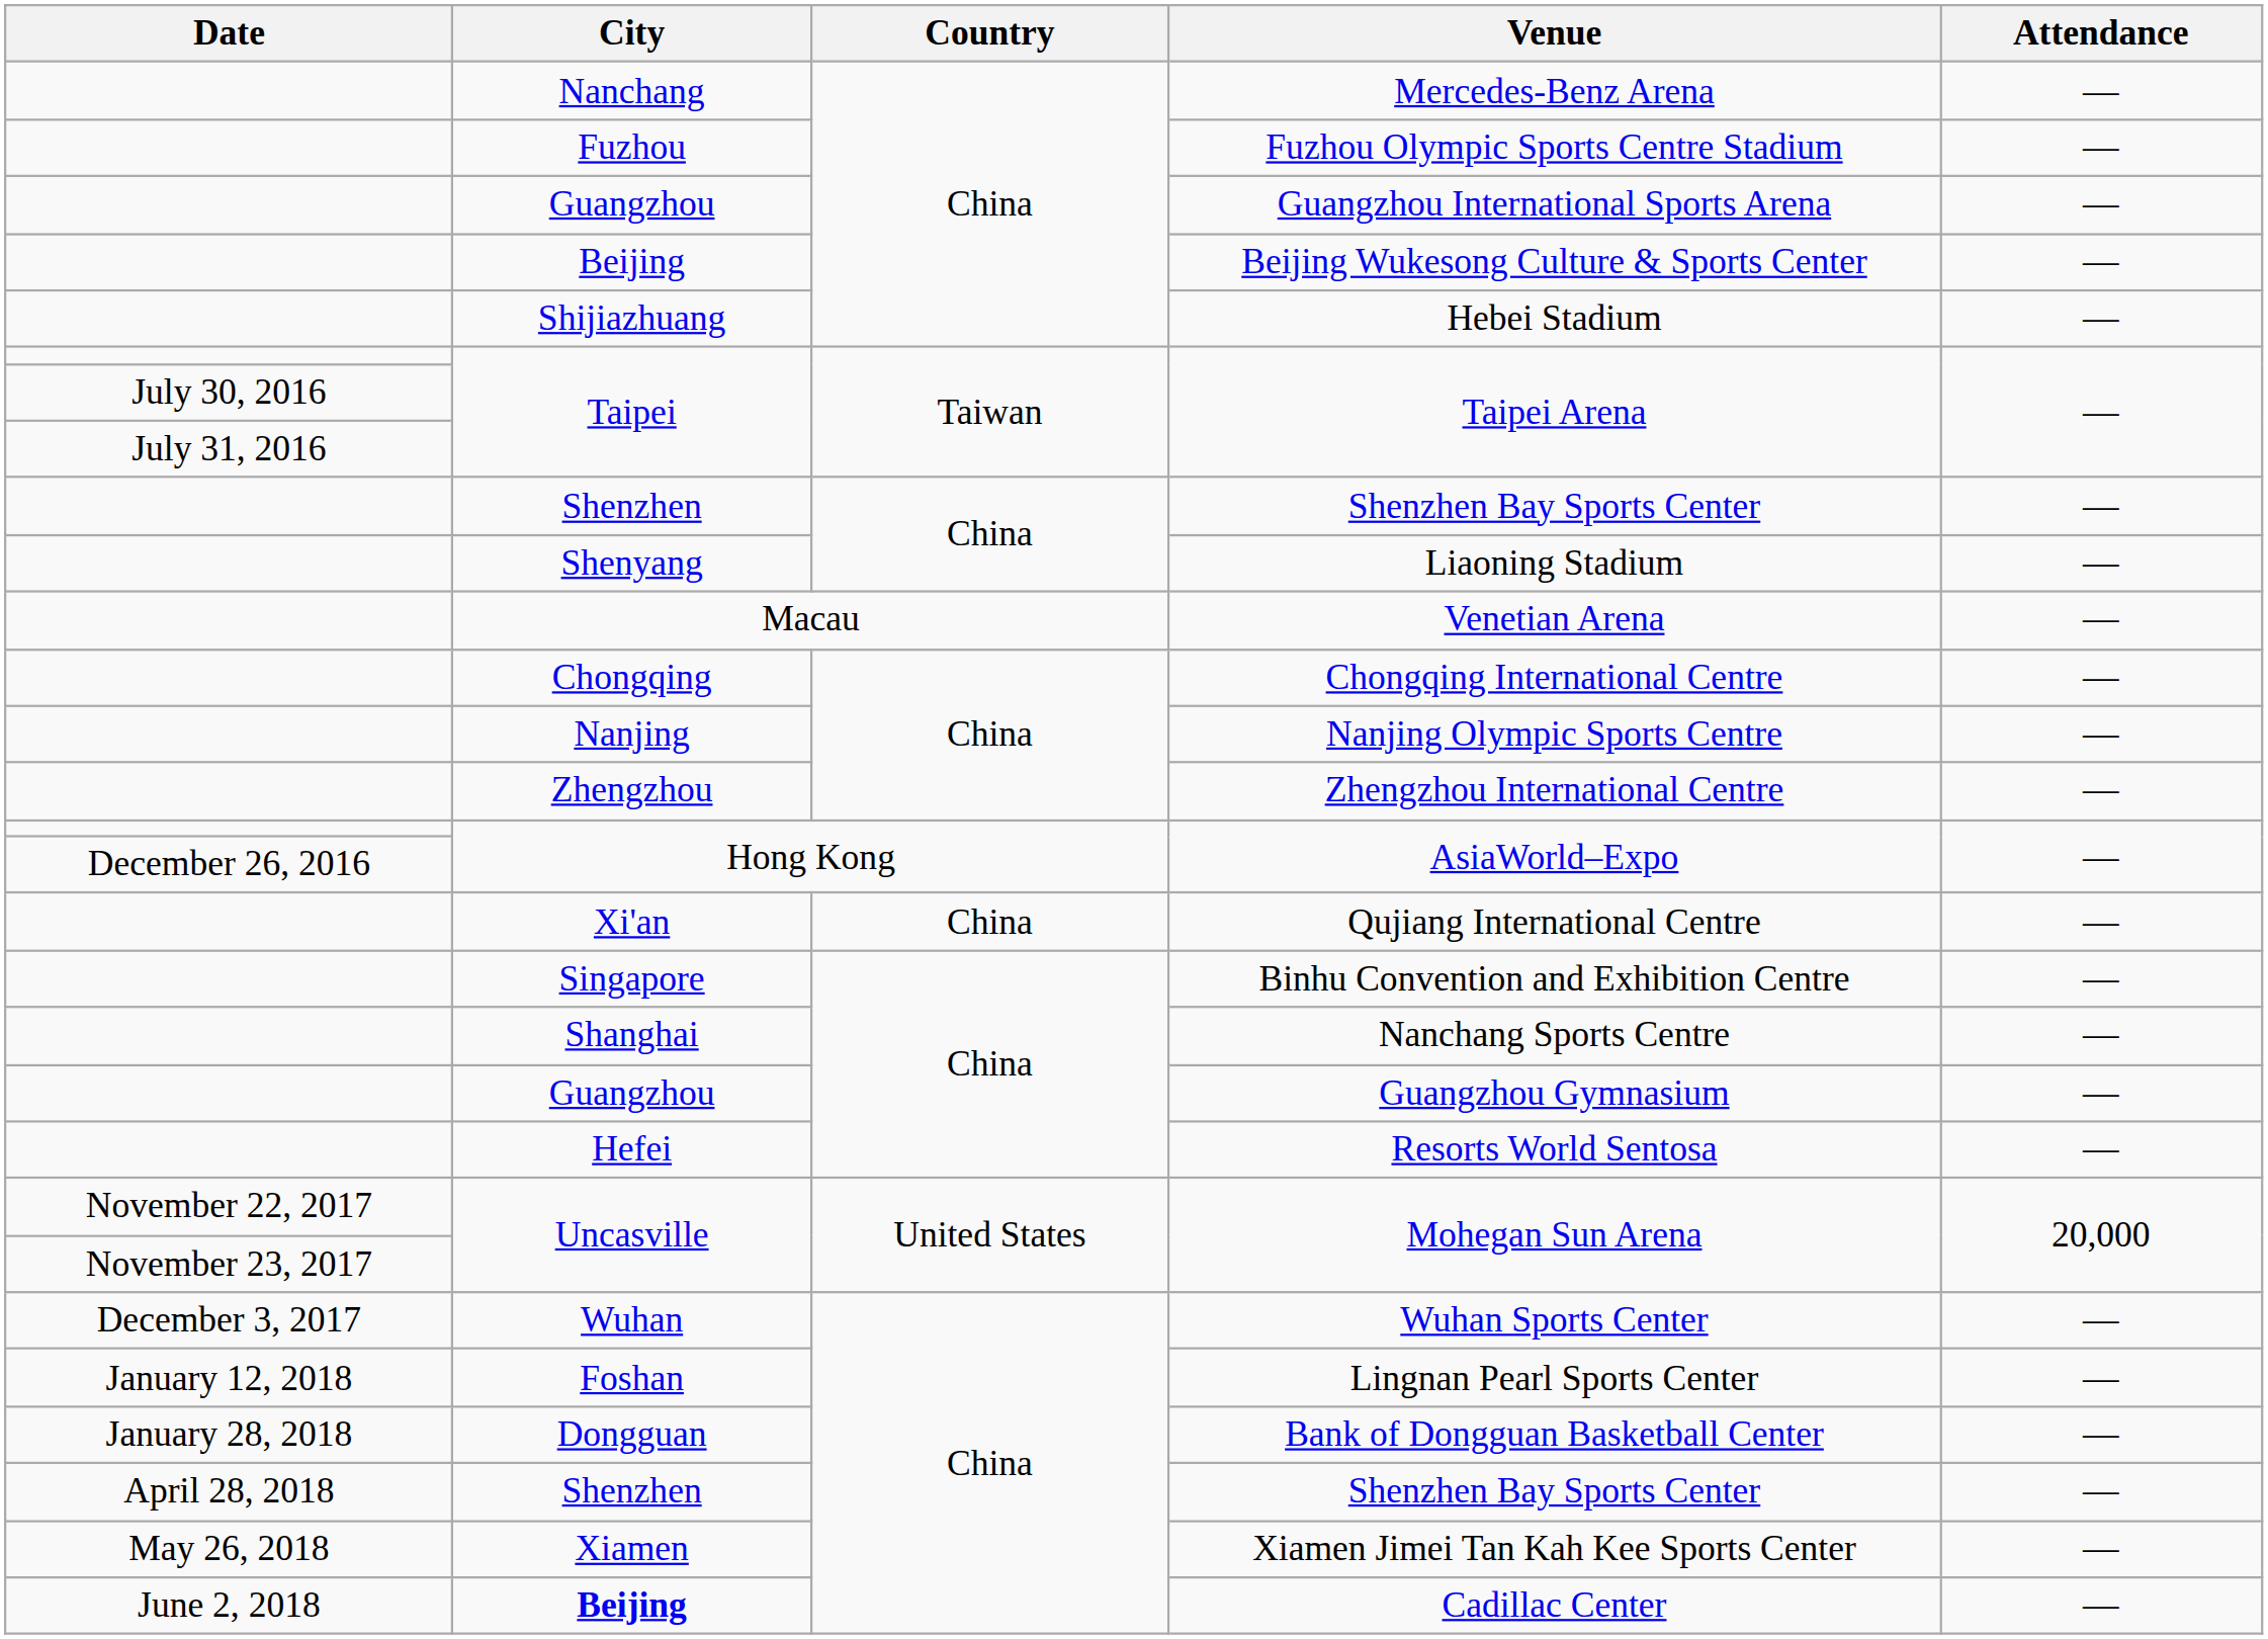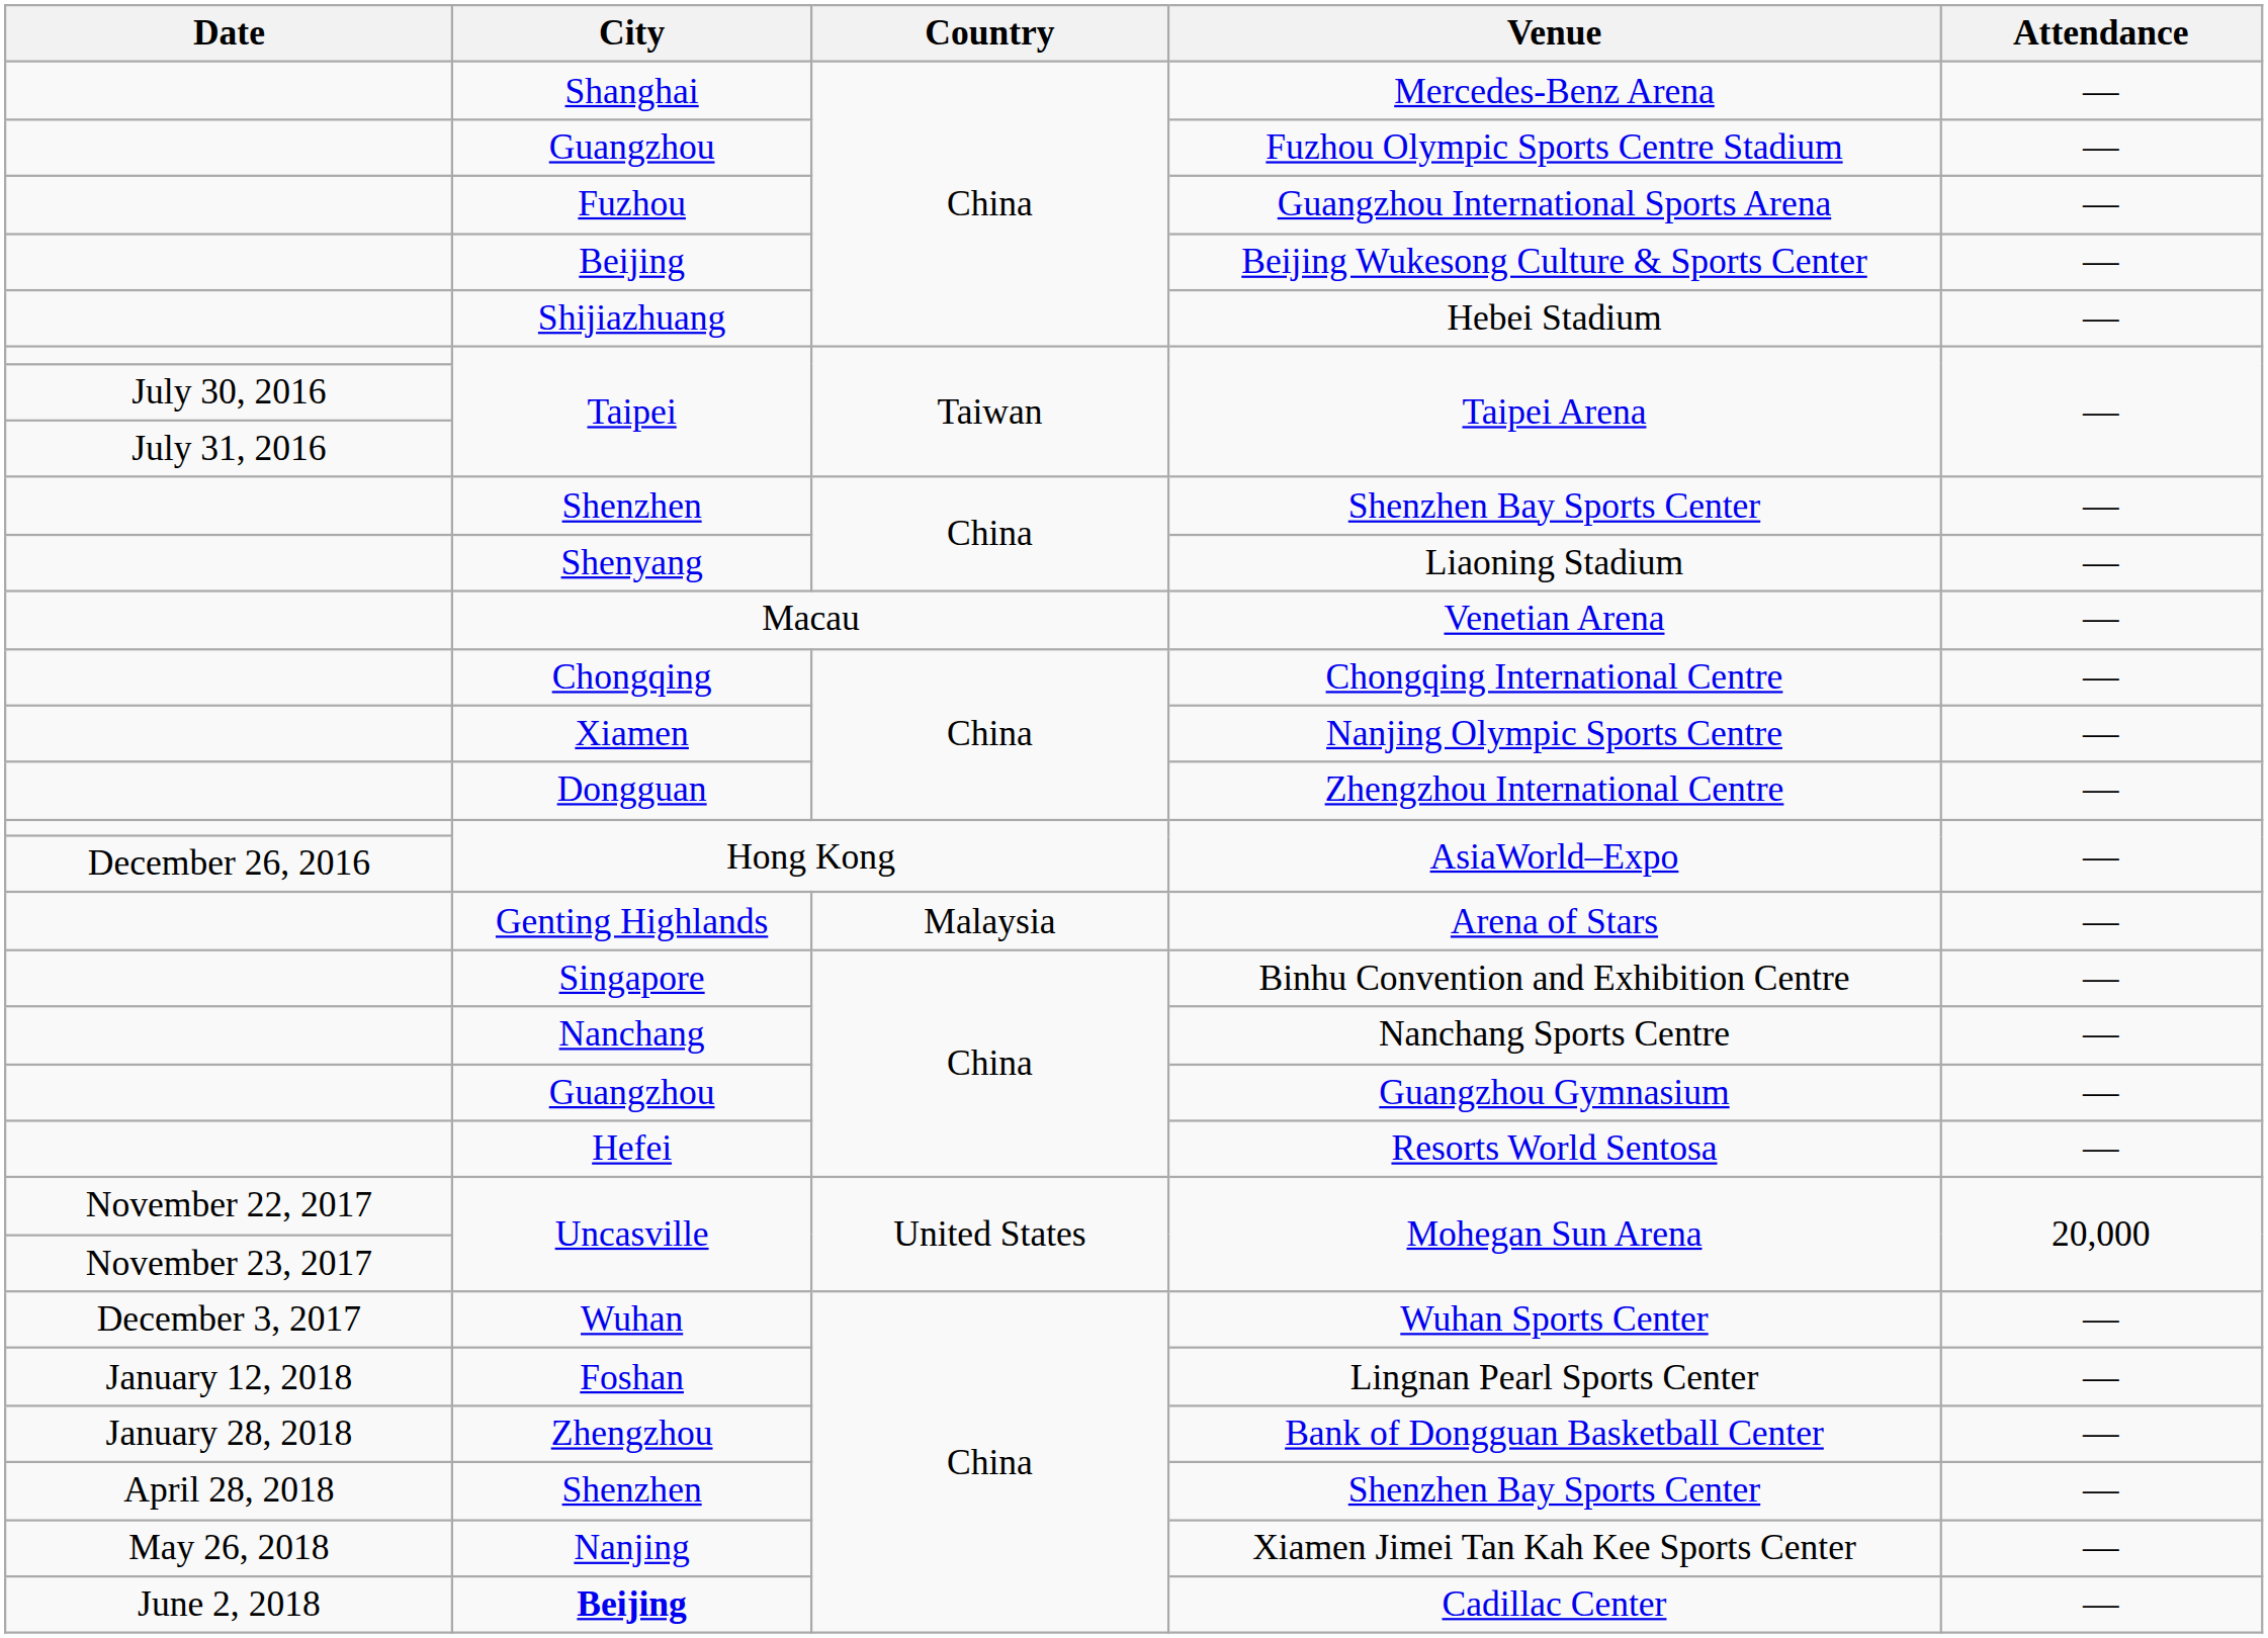Mercedes-Benz Arena | City: Nanchang -> Shanghai
Fuzhou Olympic Sports Centre Stadium | City: Fuzhou -> Guangzhou
Guangzhou International Sports Arena | City: Guangzhou -> Fuzhou
Nanjing Olympic Sports Centre | City: Nanjing -> Xiamen
Zhengzhou International Centre | City: Zhengzhou -> Dongguan
- row: Xi'an | China | Qujiang International Centre | —
+ row: Genting Highlands | Malaysia | Arena of Stars | —
Nanchang Sports Centre | City: Shanghai -> Nanchang
Bank of Dongguan Basketball Center | City: Dongguan -> Zhengzhou
Xiamen Jimei Tan Kah Kee Sports Center | City: Xiamen -> Nanjing
